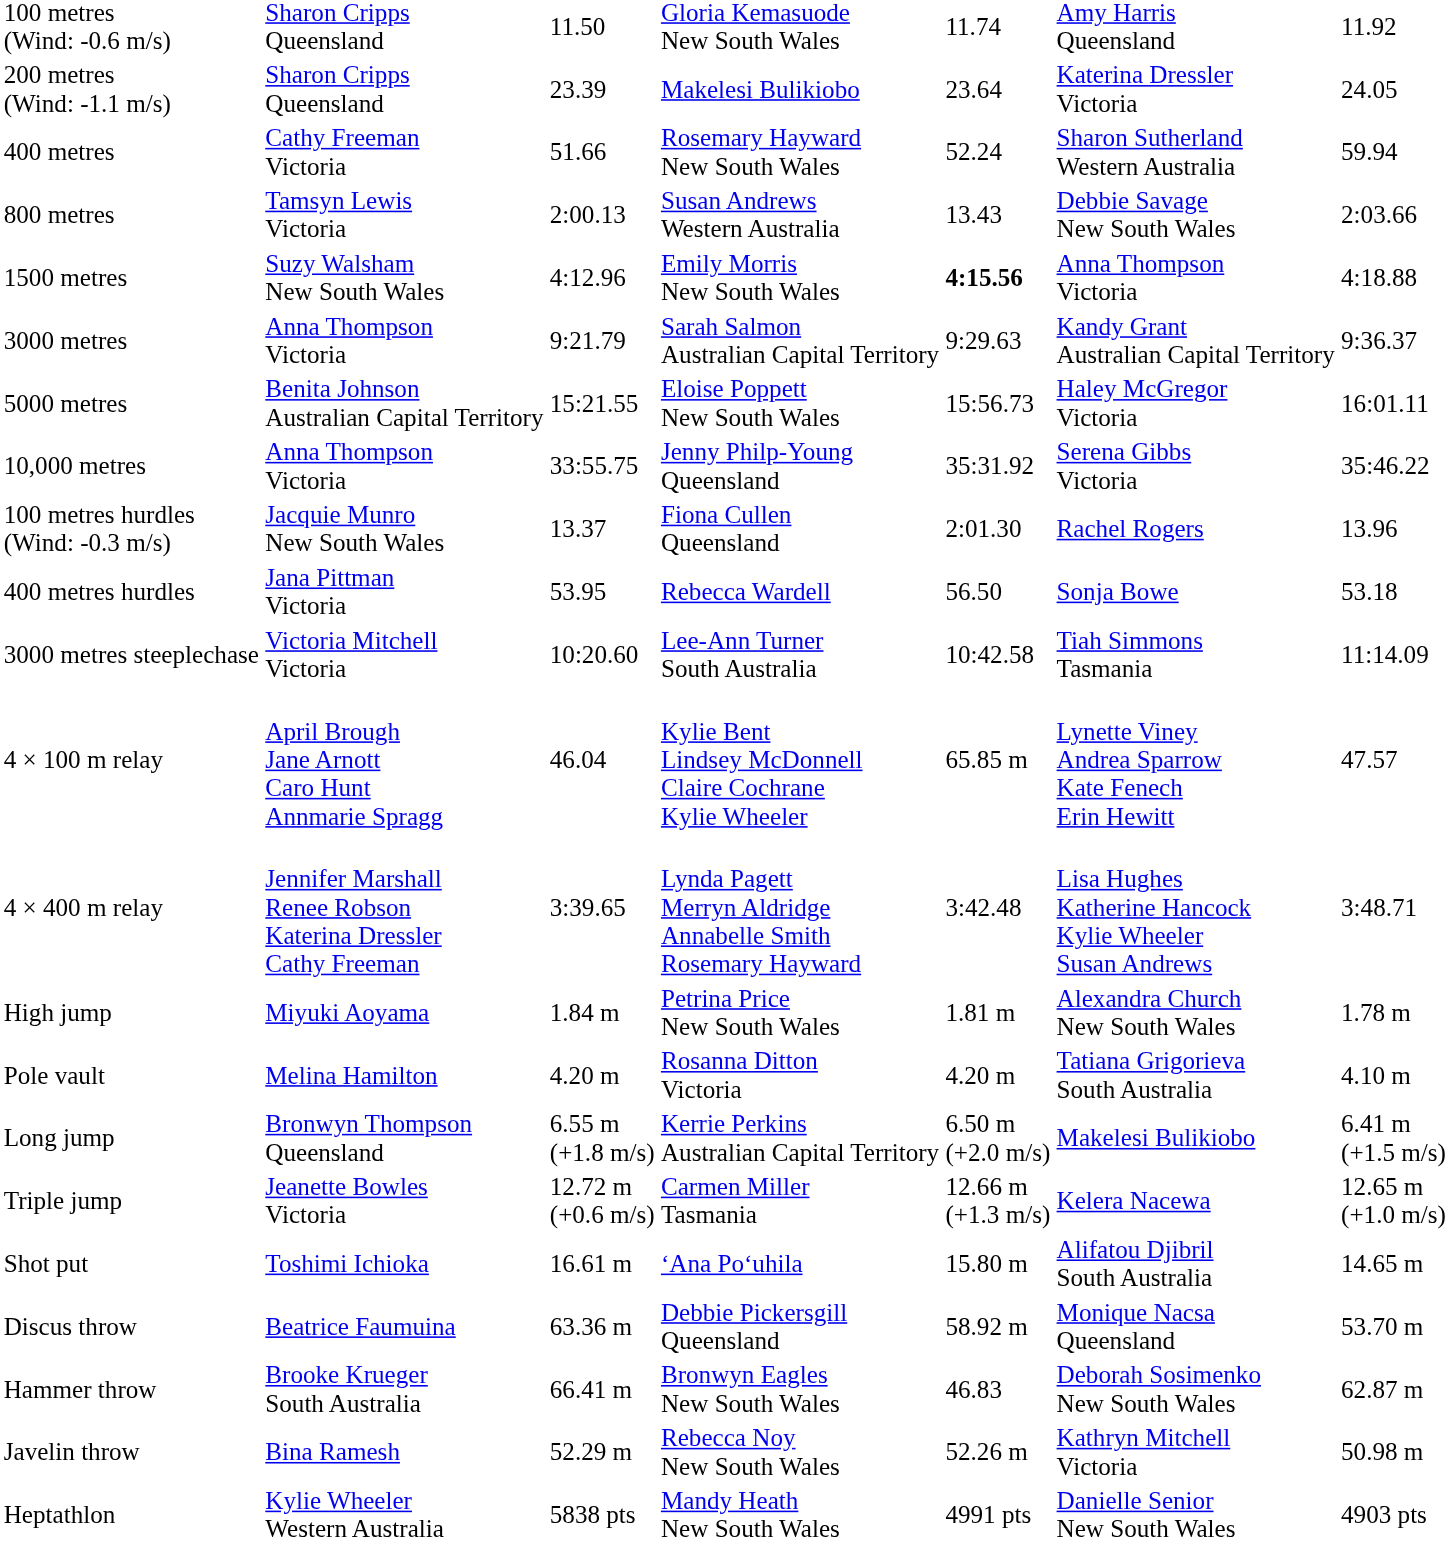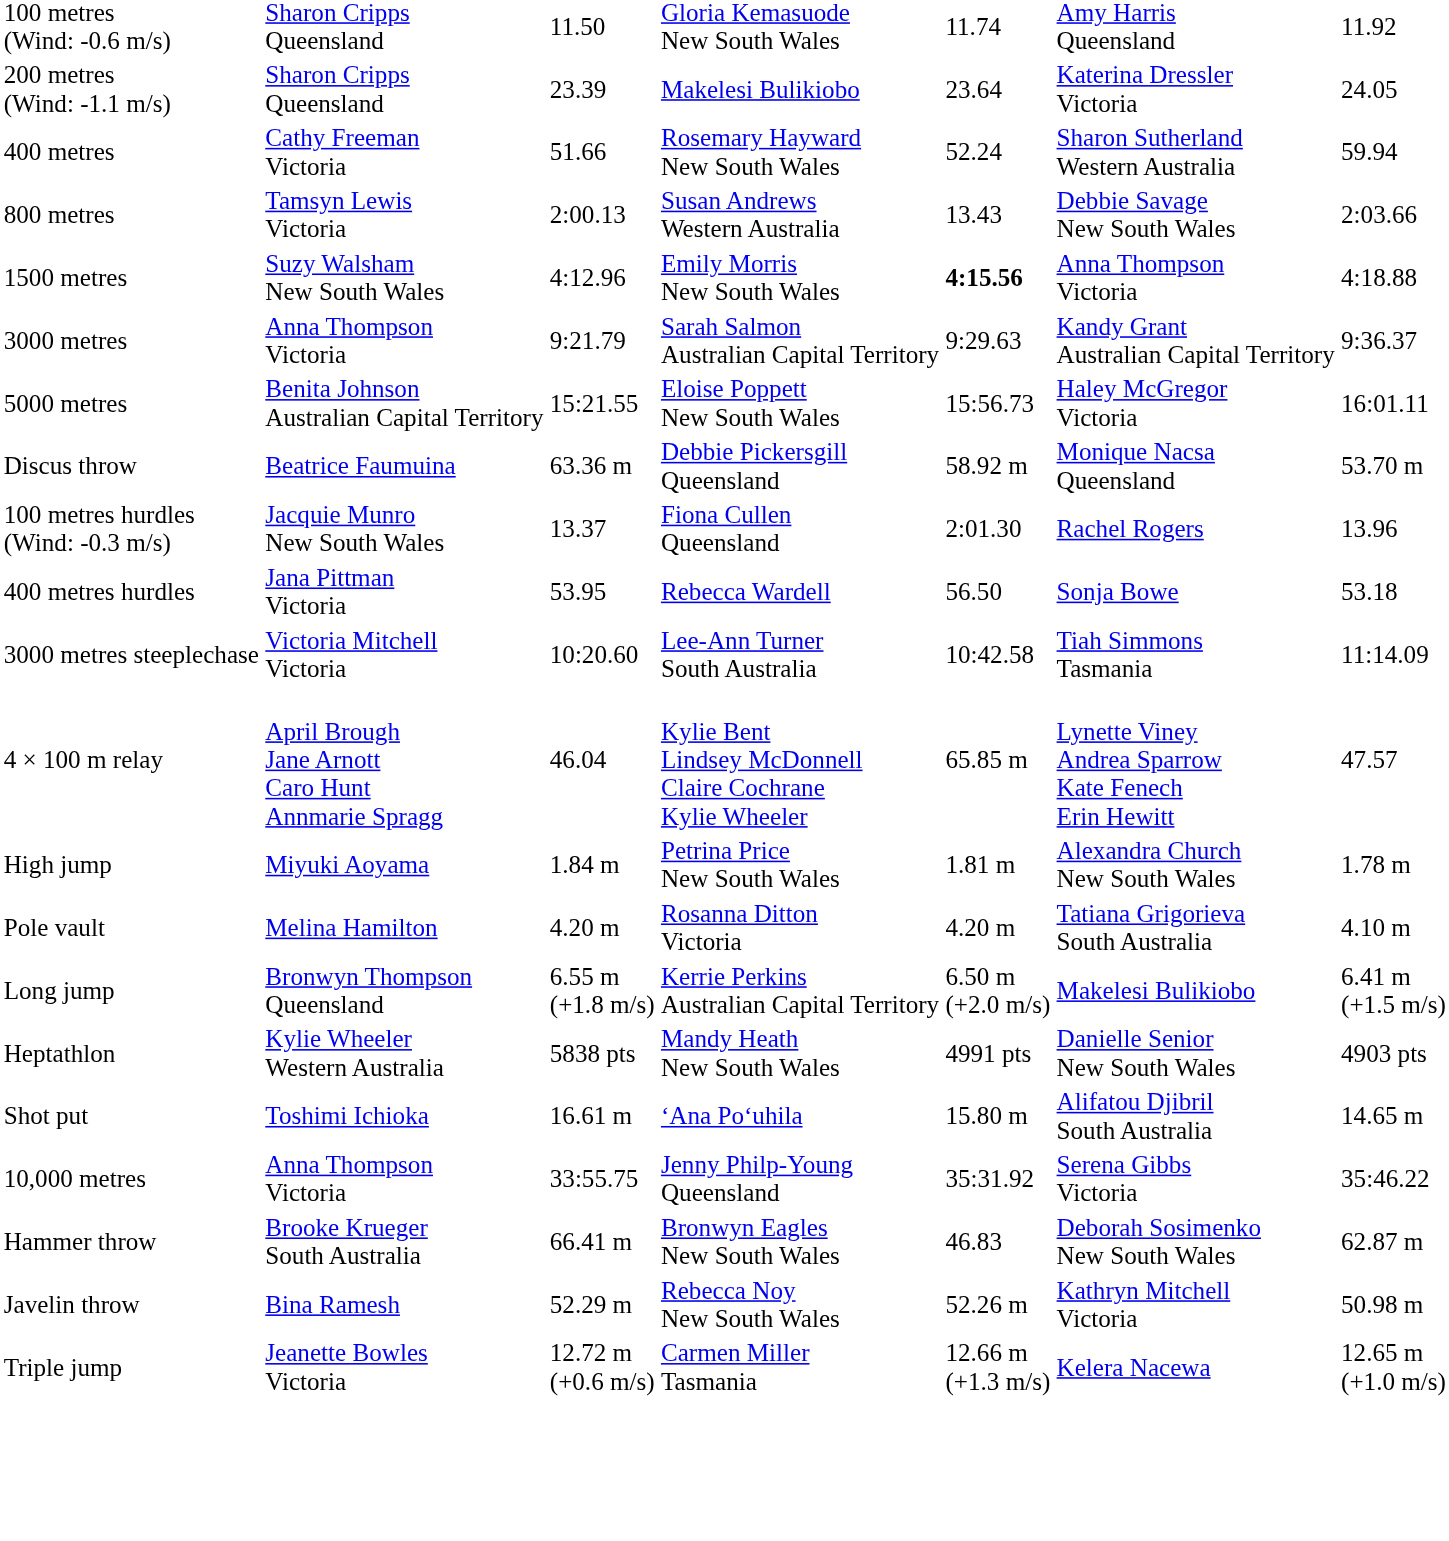rows swapped: 10,000 metres <-> Discus throw
- row: 4 × 400 m relay | Jennifer Marshall Renee Robson Katerina Dressler Cathy Freeman | 3:39.65 | Lynda Pagett Merryn Aldridge Annabelle Smith Rosemary Hayward | 3:42.48 | Lisa Hughes Katherine Hancock Kylie Wheeler Susan Andrews | 3:48.71
rows swapped: Triple jump <-> Heptathlon
